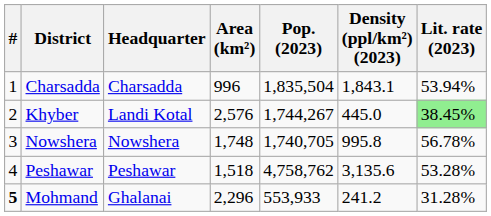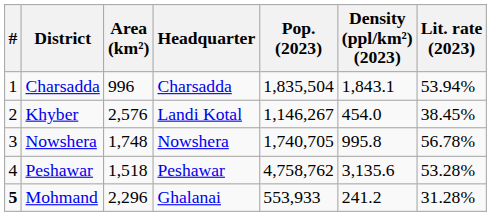columns swapped: Headquarter <-> Area (km²)
Khyber | Pop. (2023): 1,744,267 -> 1,146,267
Khyber | Density (ppl/km²) (2023): 445.0 -> 454.0
Khyber | Lit. rate (2023): lightgreen background -> no background
